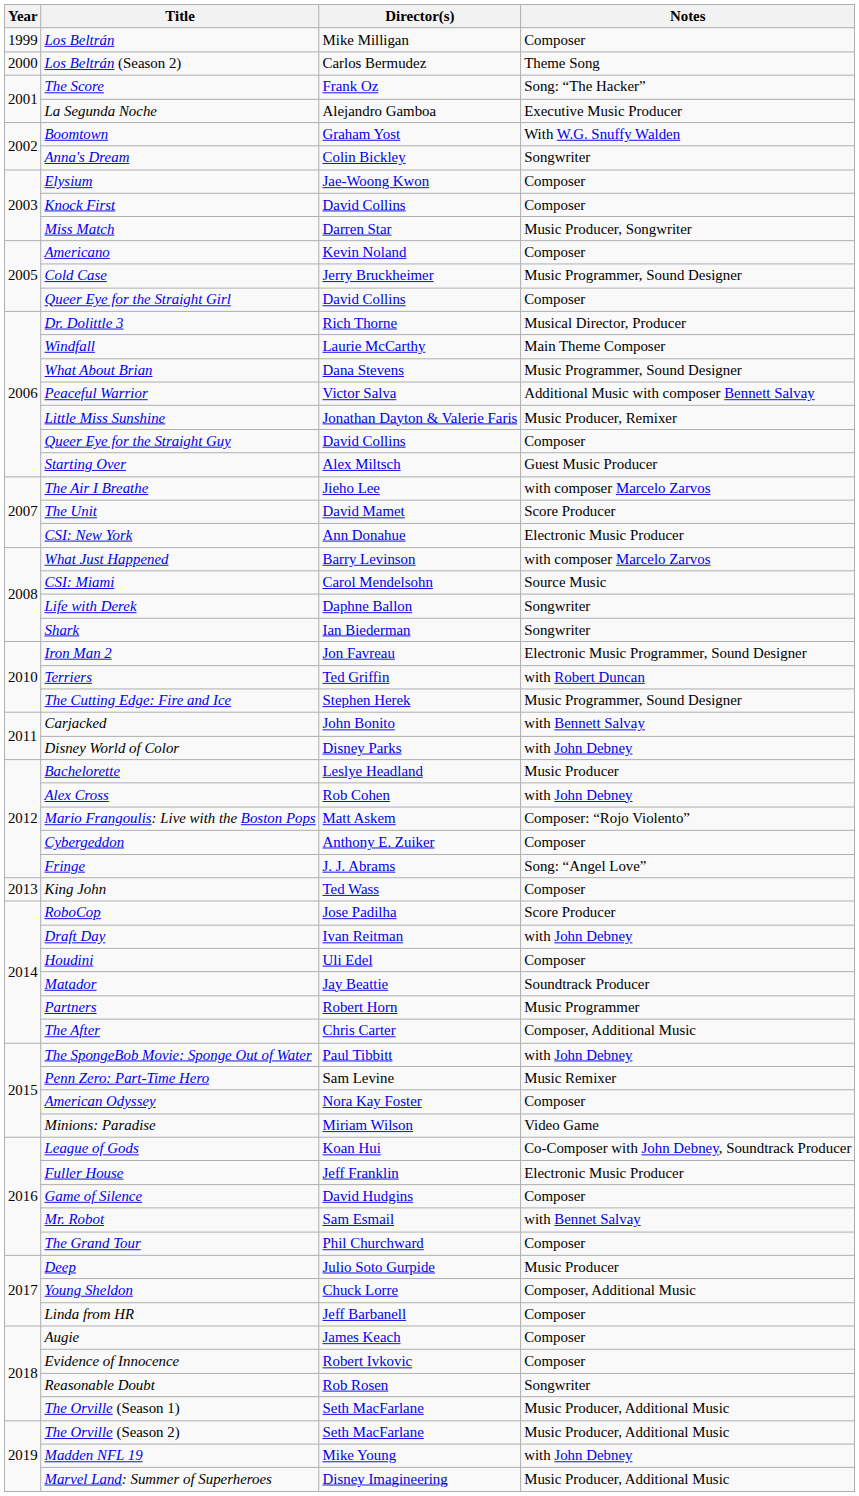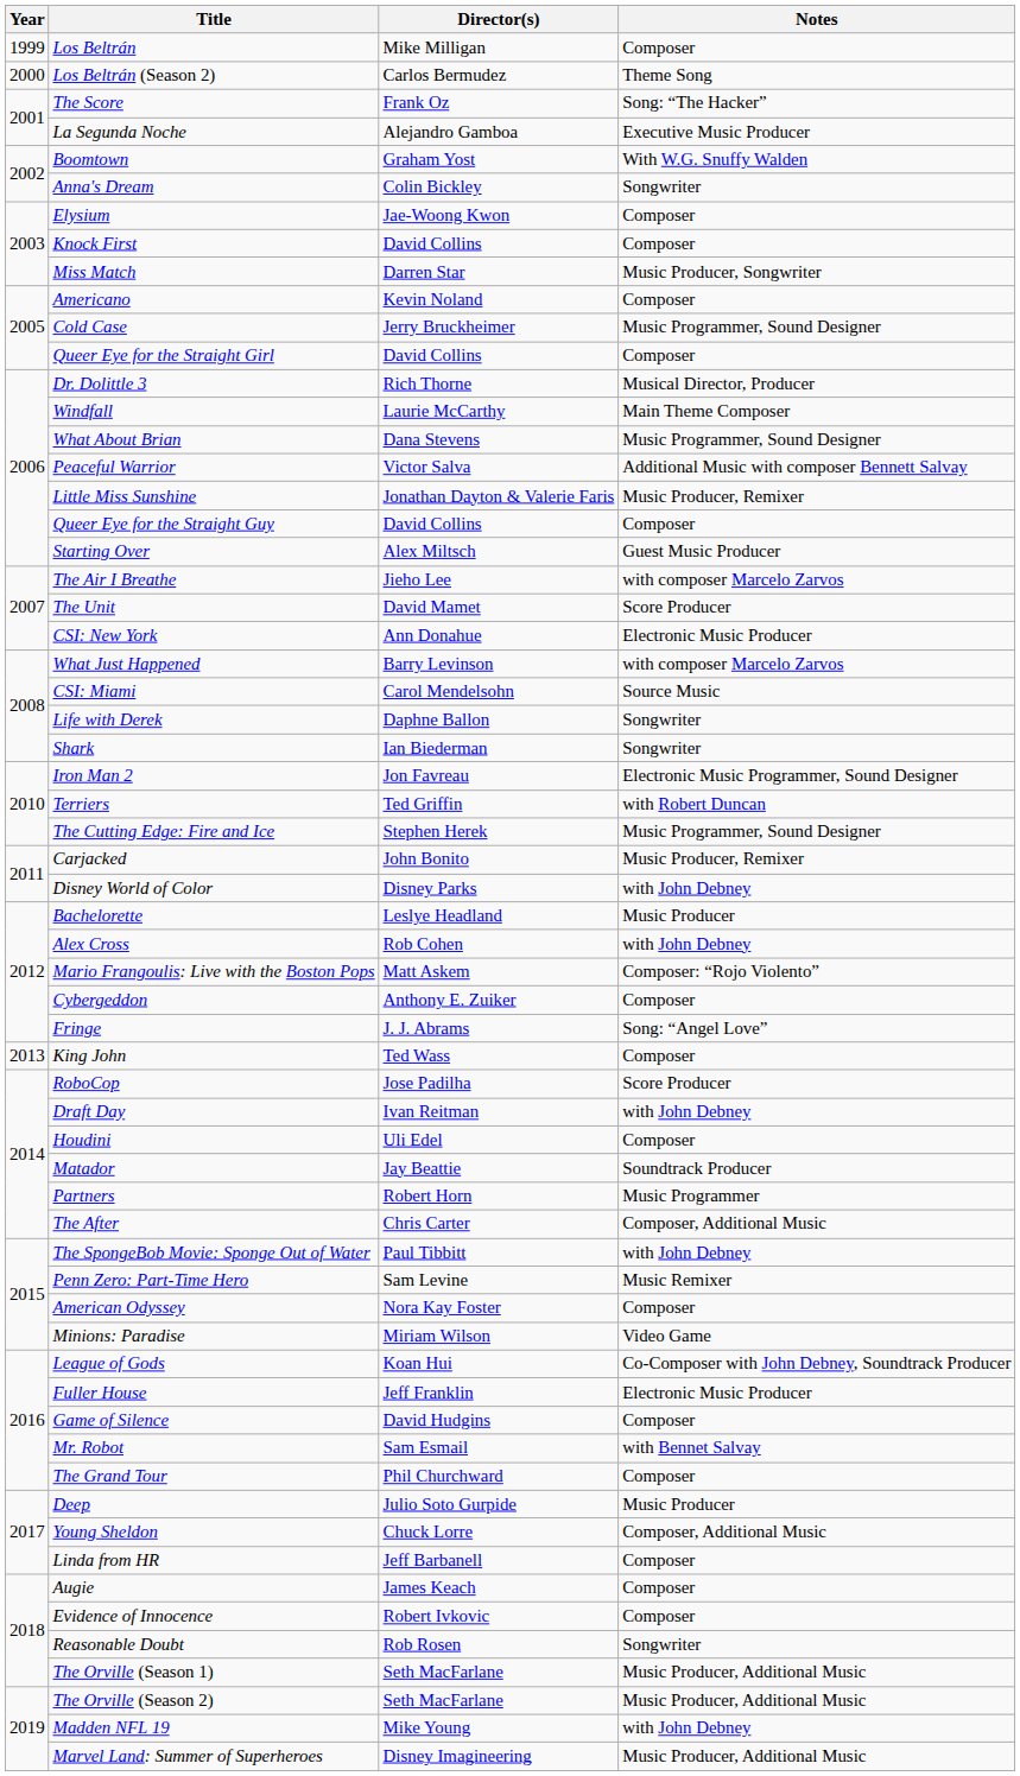Carjacked | Notes: with Bennett Salvay -> Music Producer, Remixer
